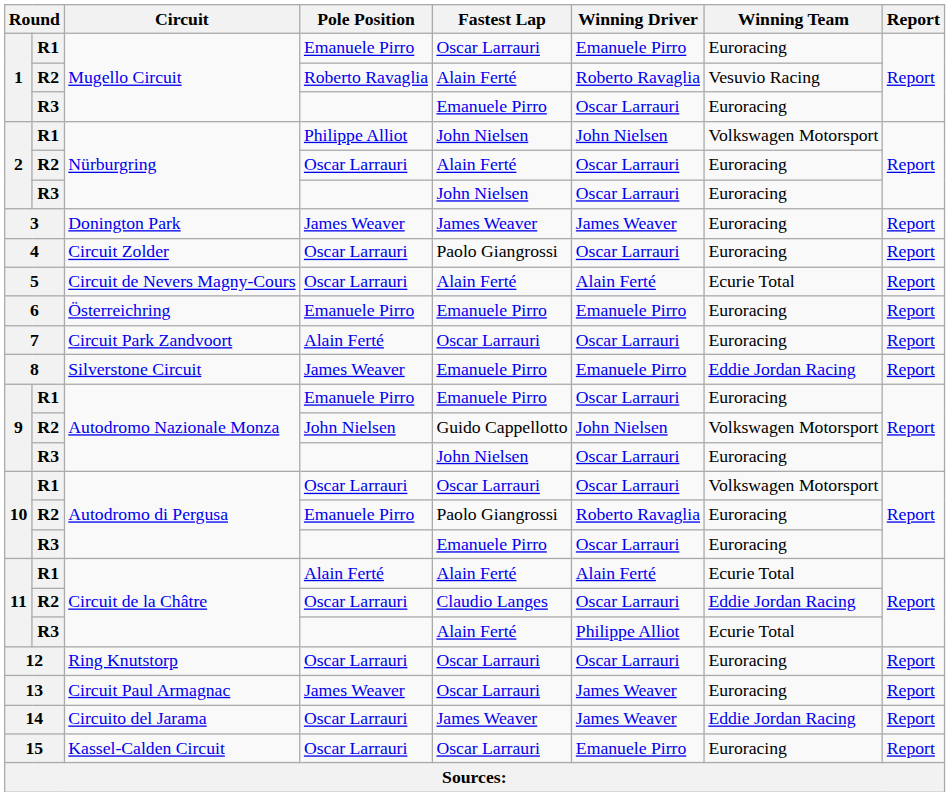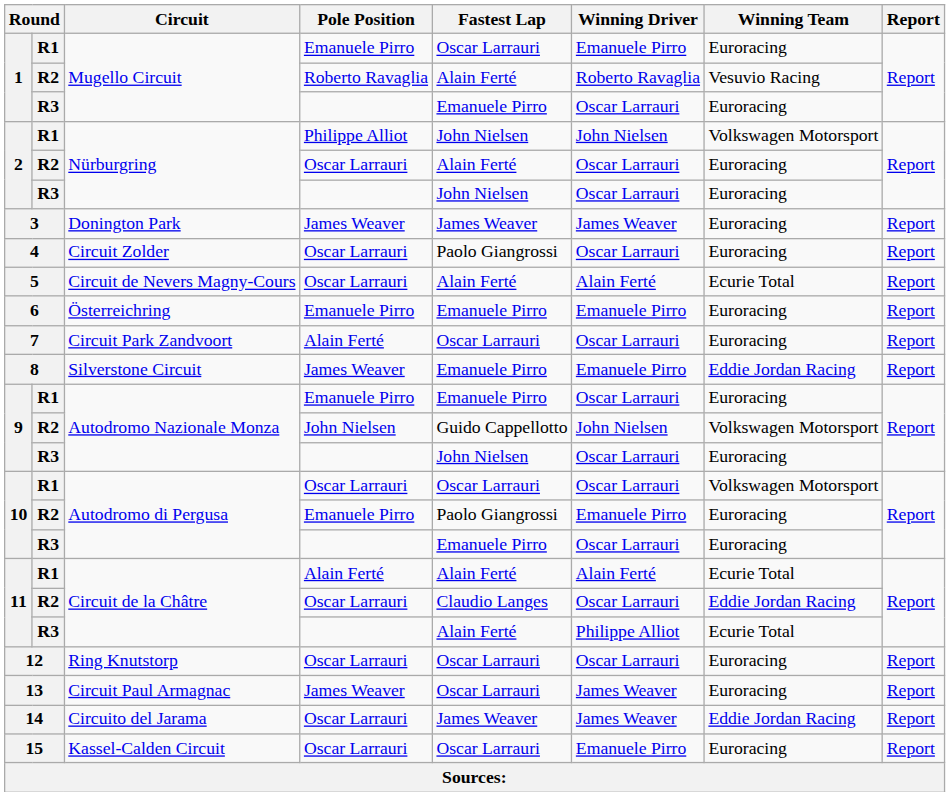10 / R2 | Winning Driver: Roberto Ravaglia -> Emanuele Pirro
